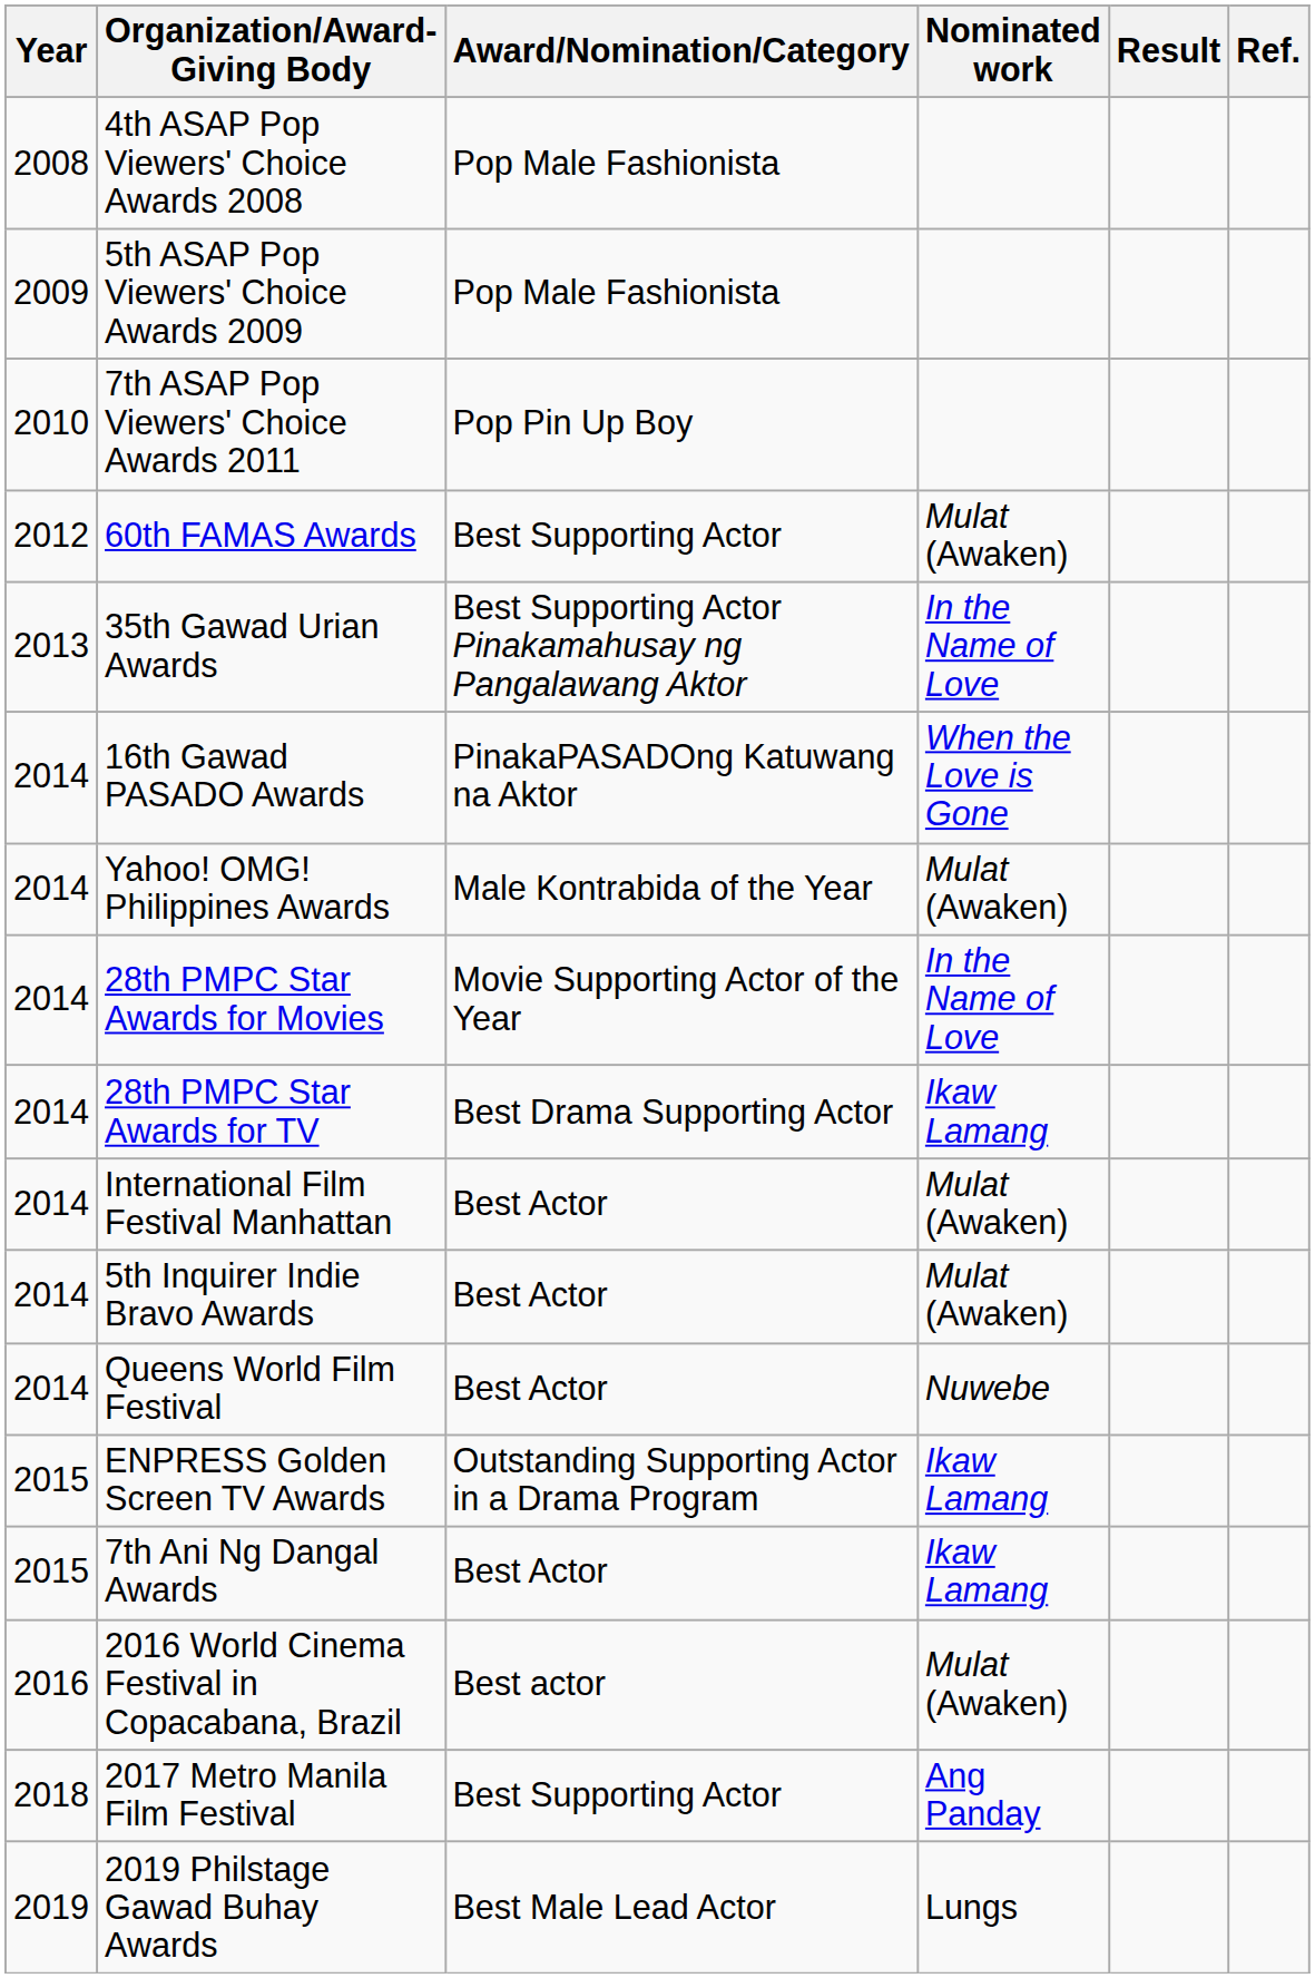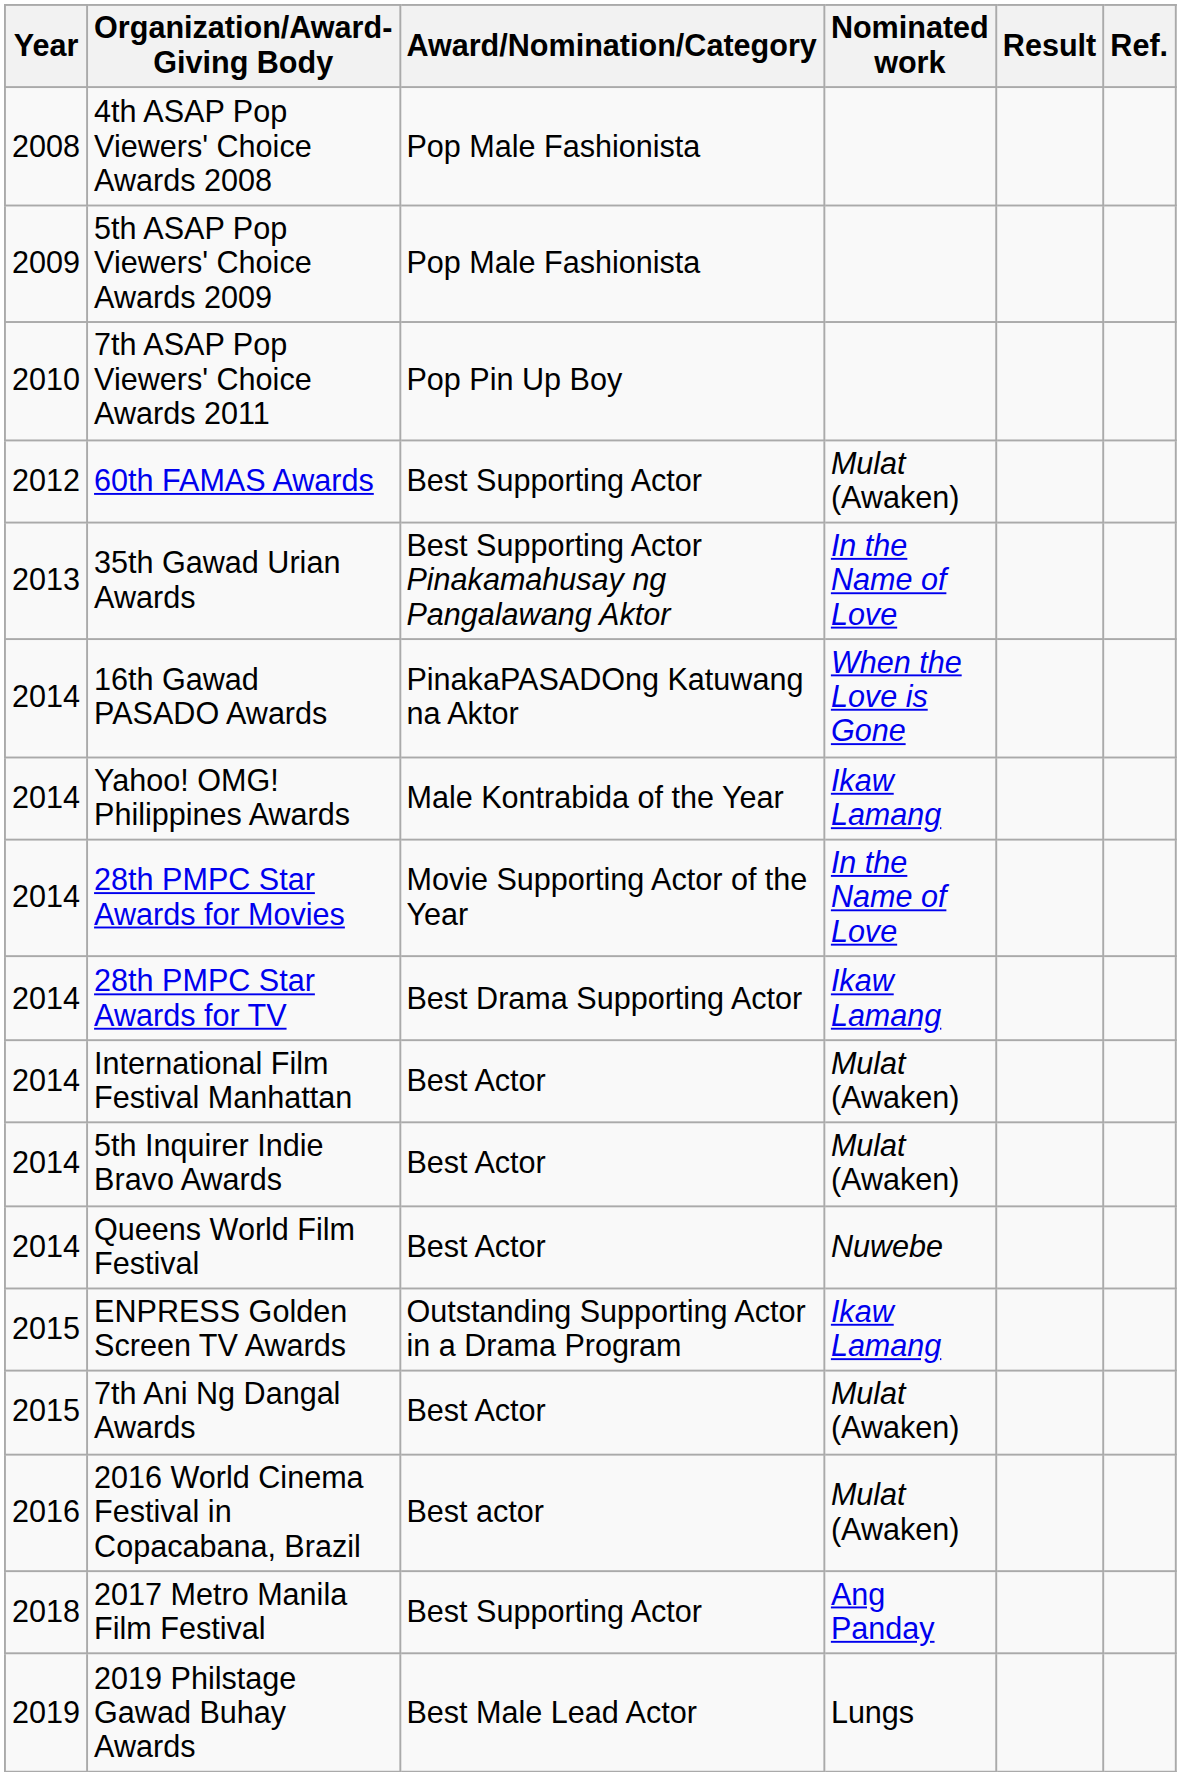Yahoo! OMG! Philippines Awards | Nominated work: Mulat (Awaken) -> Ikaw Lamang
7th Ani Ng Dangal Awards | Nominated work: Ikaw Lamang -> Mulat (Awaken)
